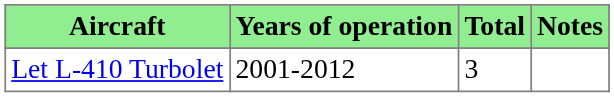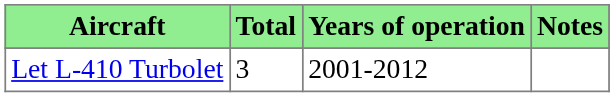columns swapped: Total <-> Years of operation
